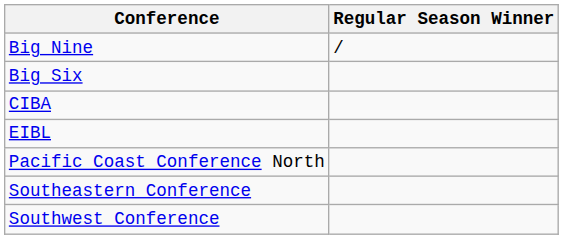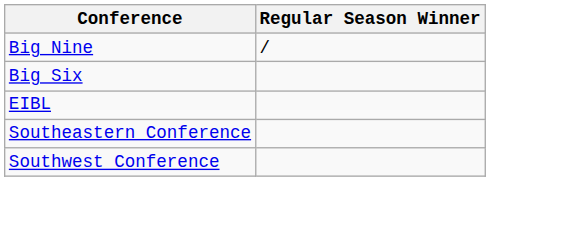- row: CIBA
- row: Pacific Coast Conference North
